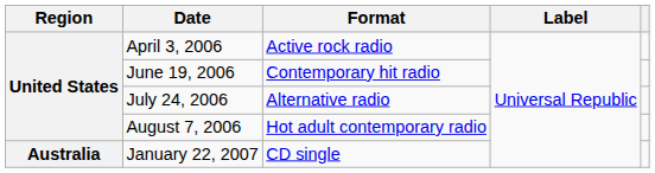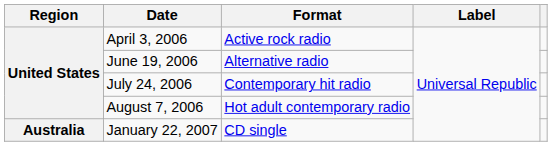June 19, 2006 | Format: Contemporary hit radio -> Alternative radio
July 24, 2006 | Format: Alternative radio -> Contemporary hit radio
